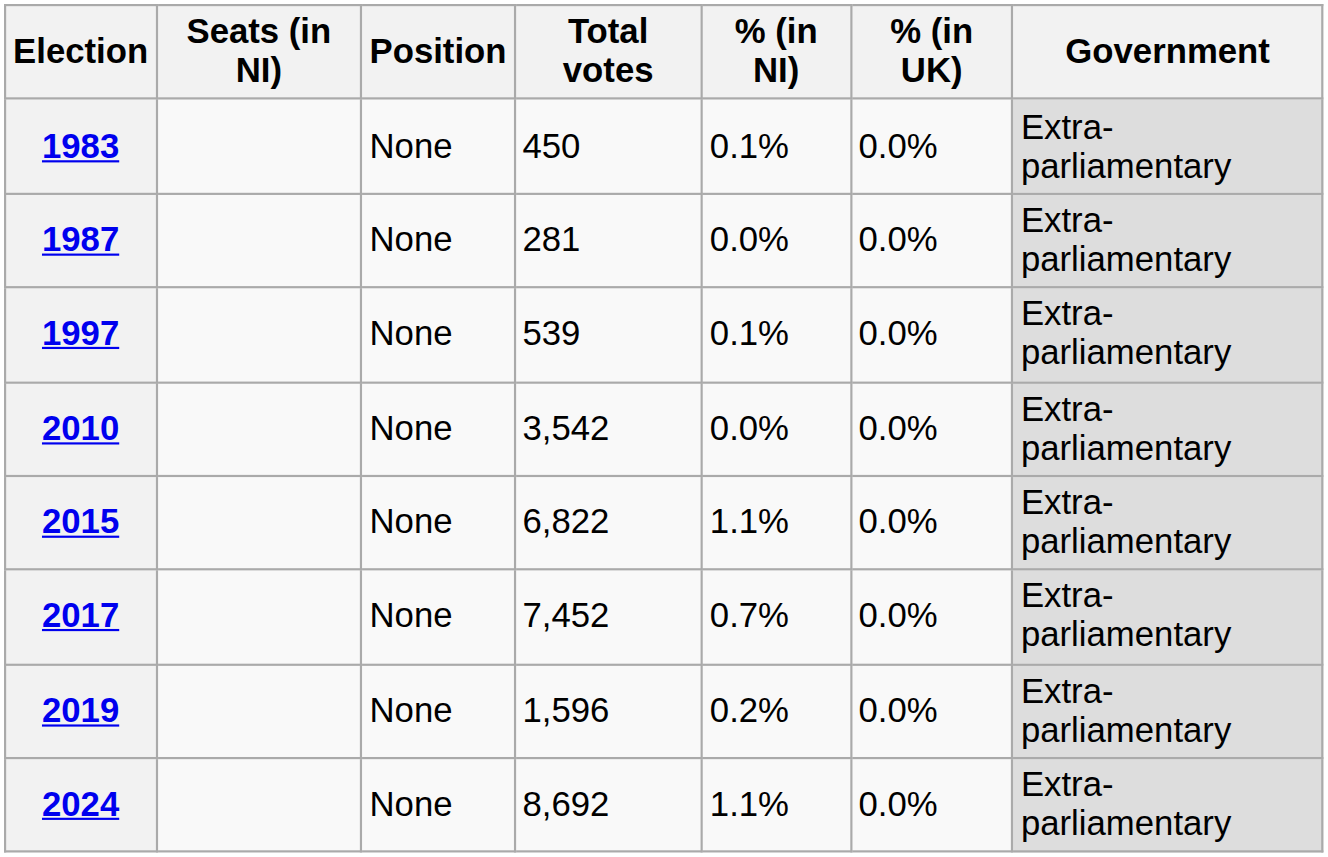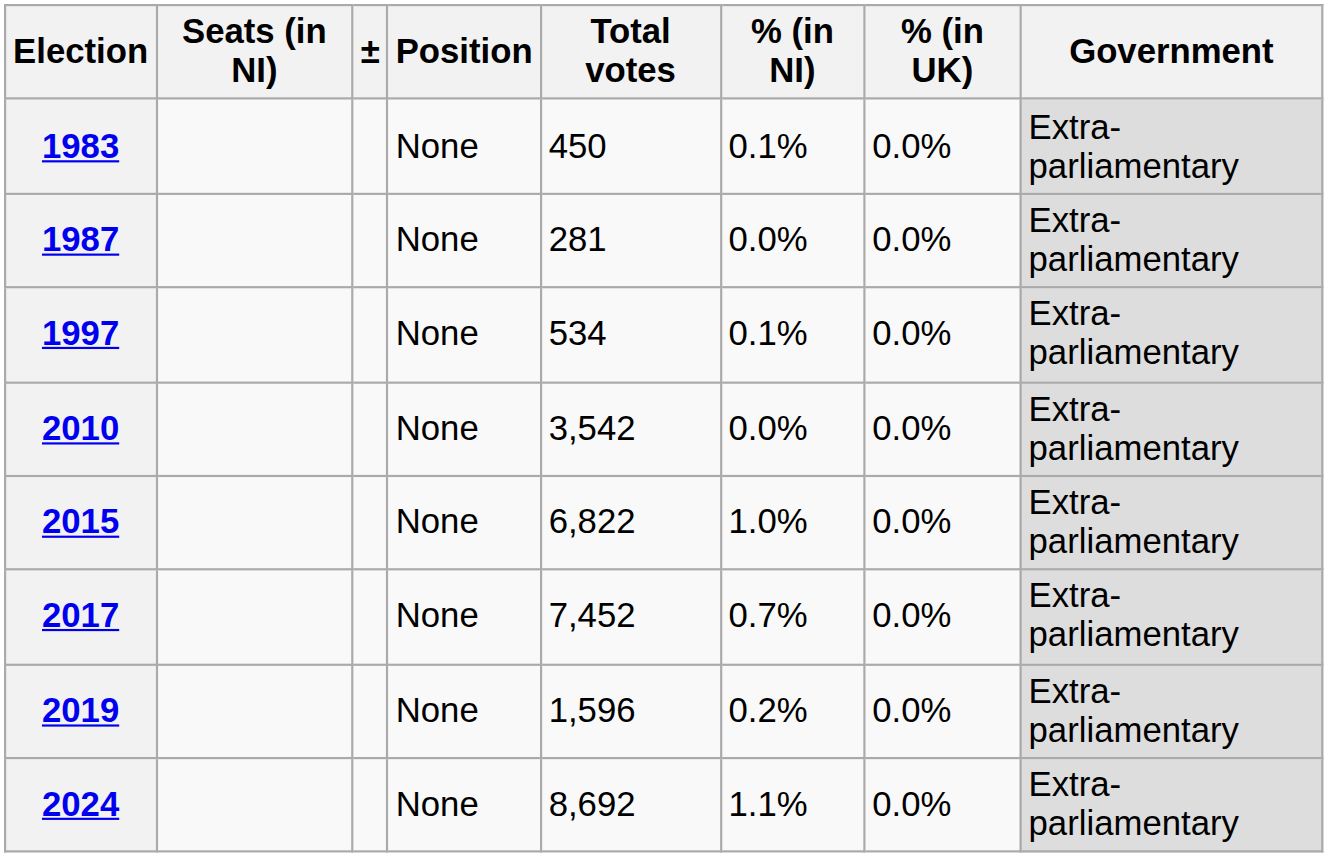+ column: ±
1997 | Total votes: 539 -> 534
2015 | % (in NI): 1.1% -> 1.0%
